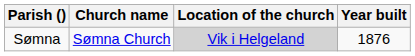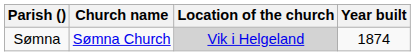Sømna | Year built: 1876 -> 1874
